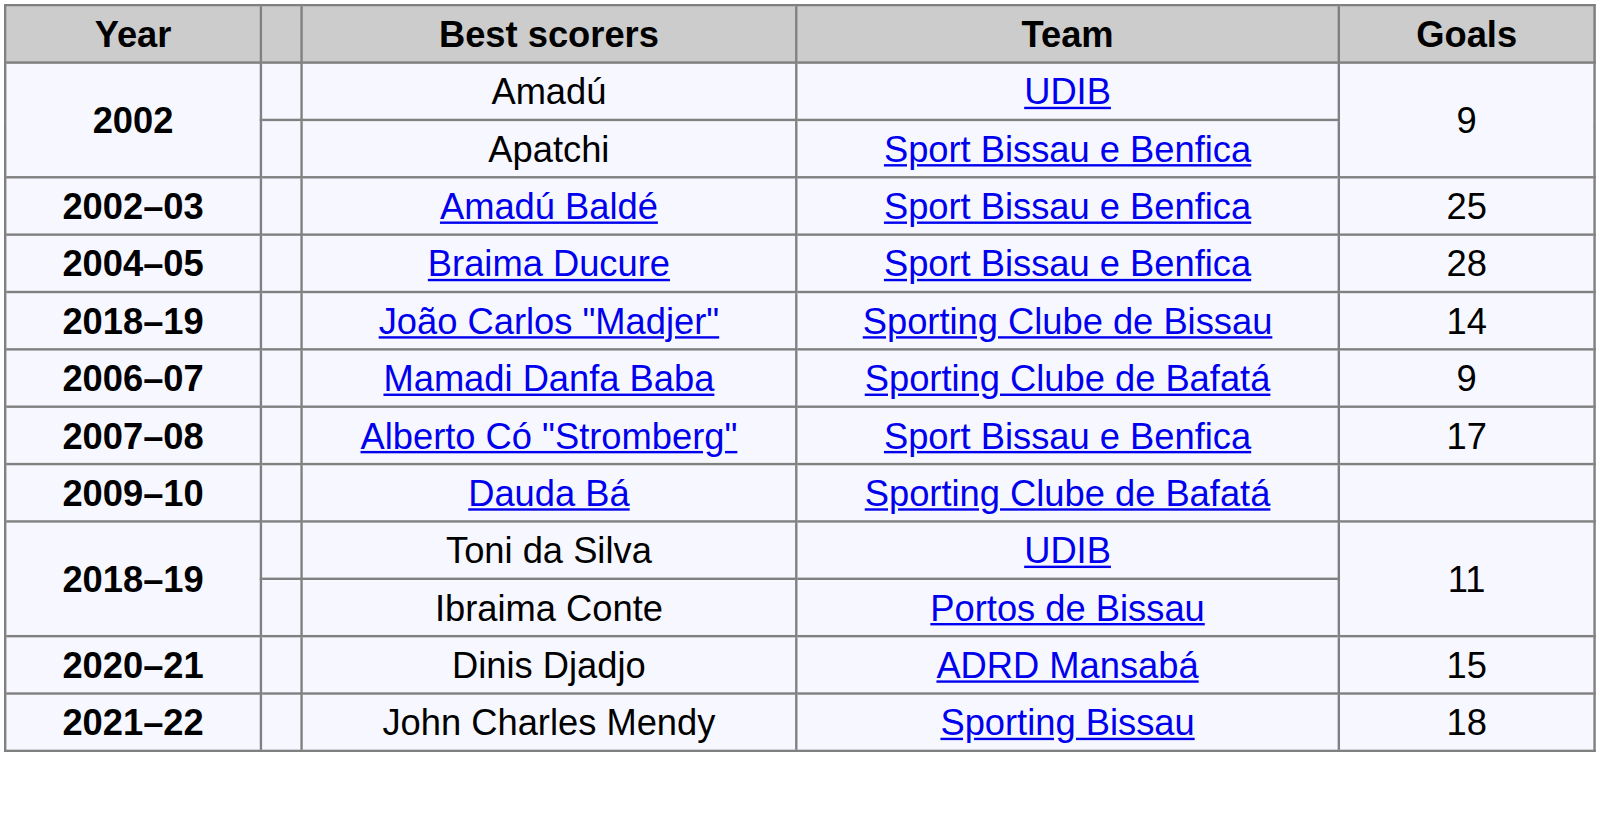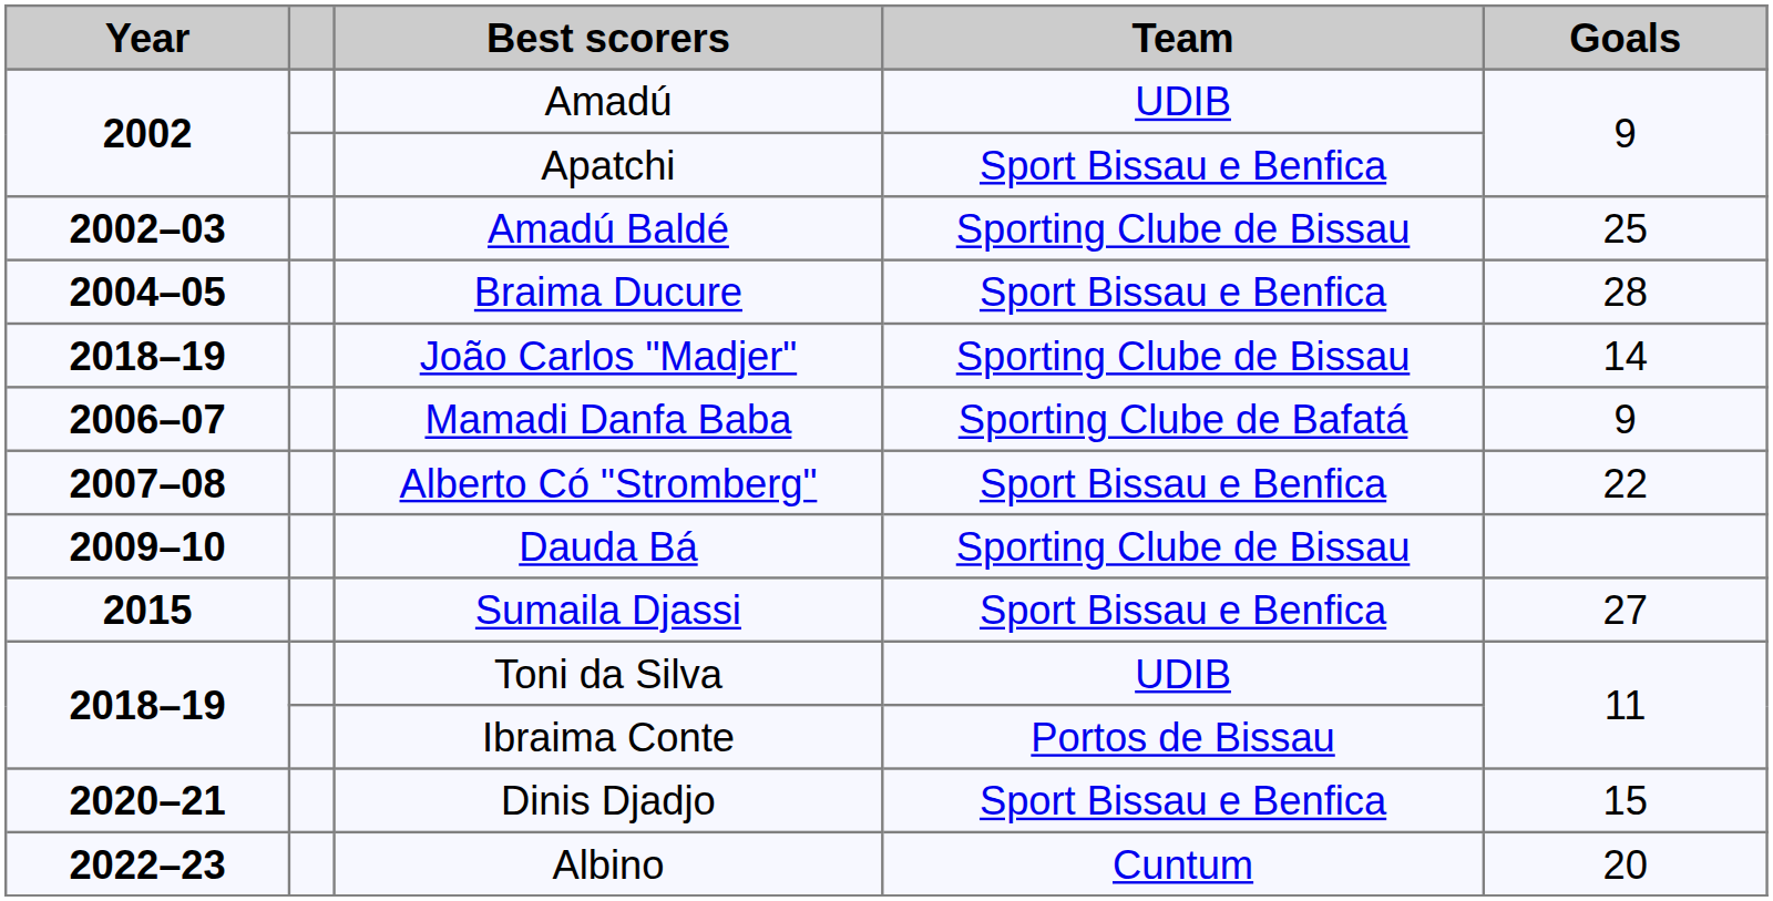Amadú Baldé | Team: Sport Bissau e Benfica -> Sporting Clube de Bissau
Alberto Có "Stromberg" | Goals: 17 -> 22
Dauda Bá | Team: Sporting Clube de Bafatá -> Sporting Clube de Bissau
+ row: 2015 | Sumaila Djassi | Sport Bissau e Benfica | 27
Dinis Djadjo | Team: ADRD Mansabá -> Sport Bissau e Benfica
- row: 2021–22 | John Charles Mendy | Sporting Bissau | 18
+ row: 2022–23 | Albino | Cuntum | 20
